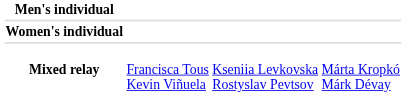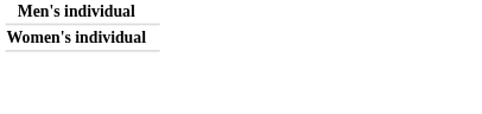- row: Mixed relay | Francisca Tous Kevin Viñuela | Kseniia Levkovska Rostyslav Pevtsov | Márta Kropkó Márk Dévay
